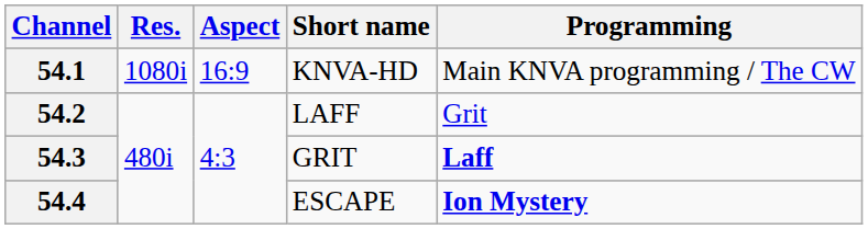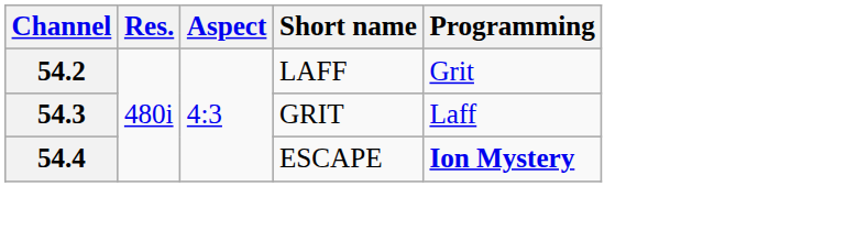- row: 54.1 | 1080i | 16:9 | KNVA-HD | Main KNVA programming / The CW
54.3 | Programming: bold -> normal
